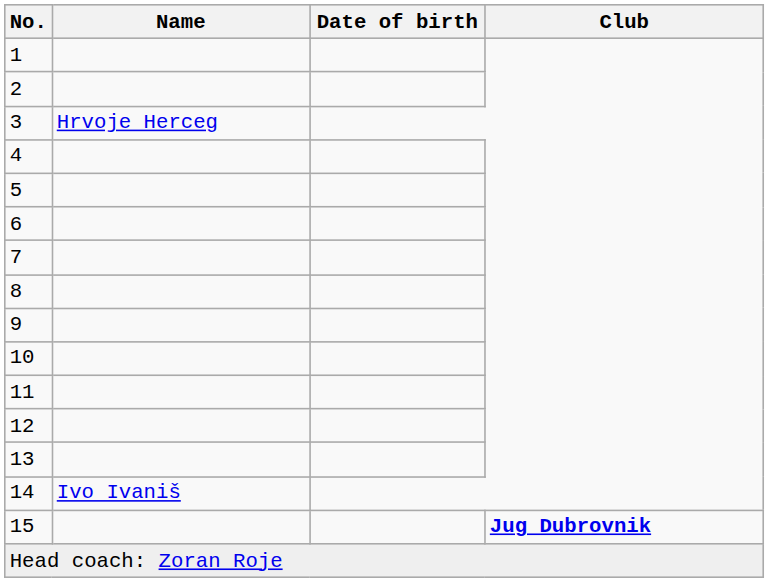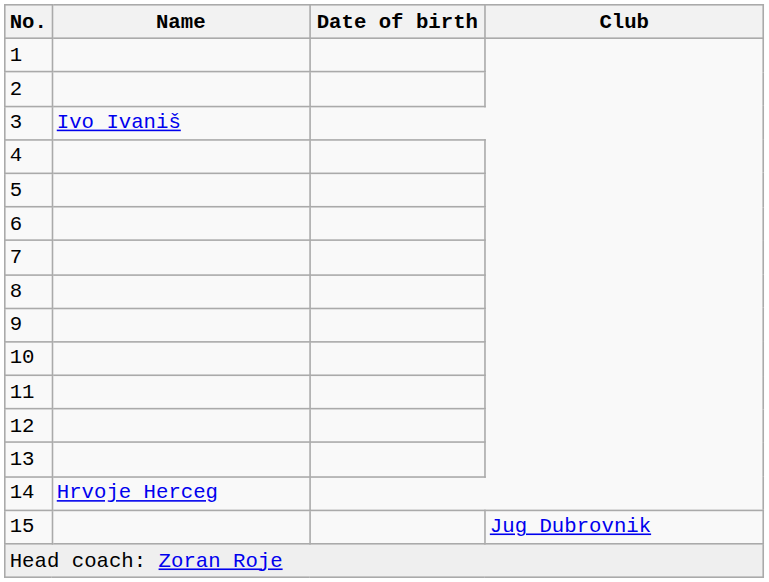3 | Name: Hrvoje Herceg -> Ivo Ivaniš
14 | Name: Ivo Ivaniš -> Hrvoje Herceg
15 | Club: bold -> normal
